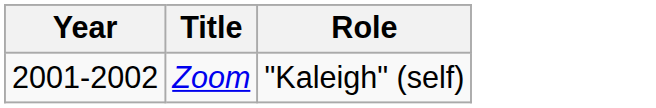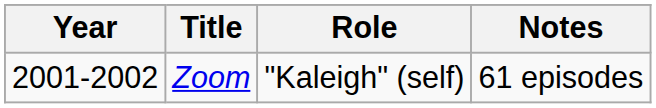+ column: Notes | 61 episodes
